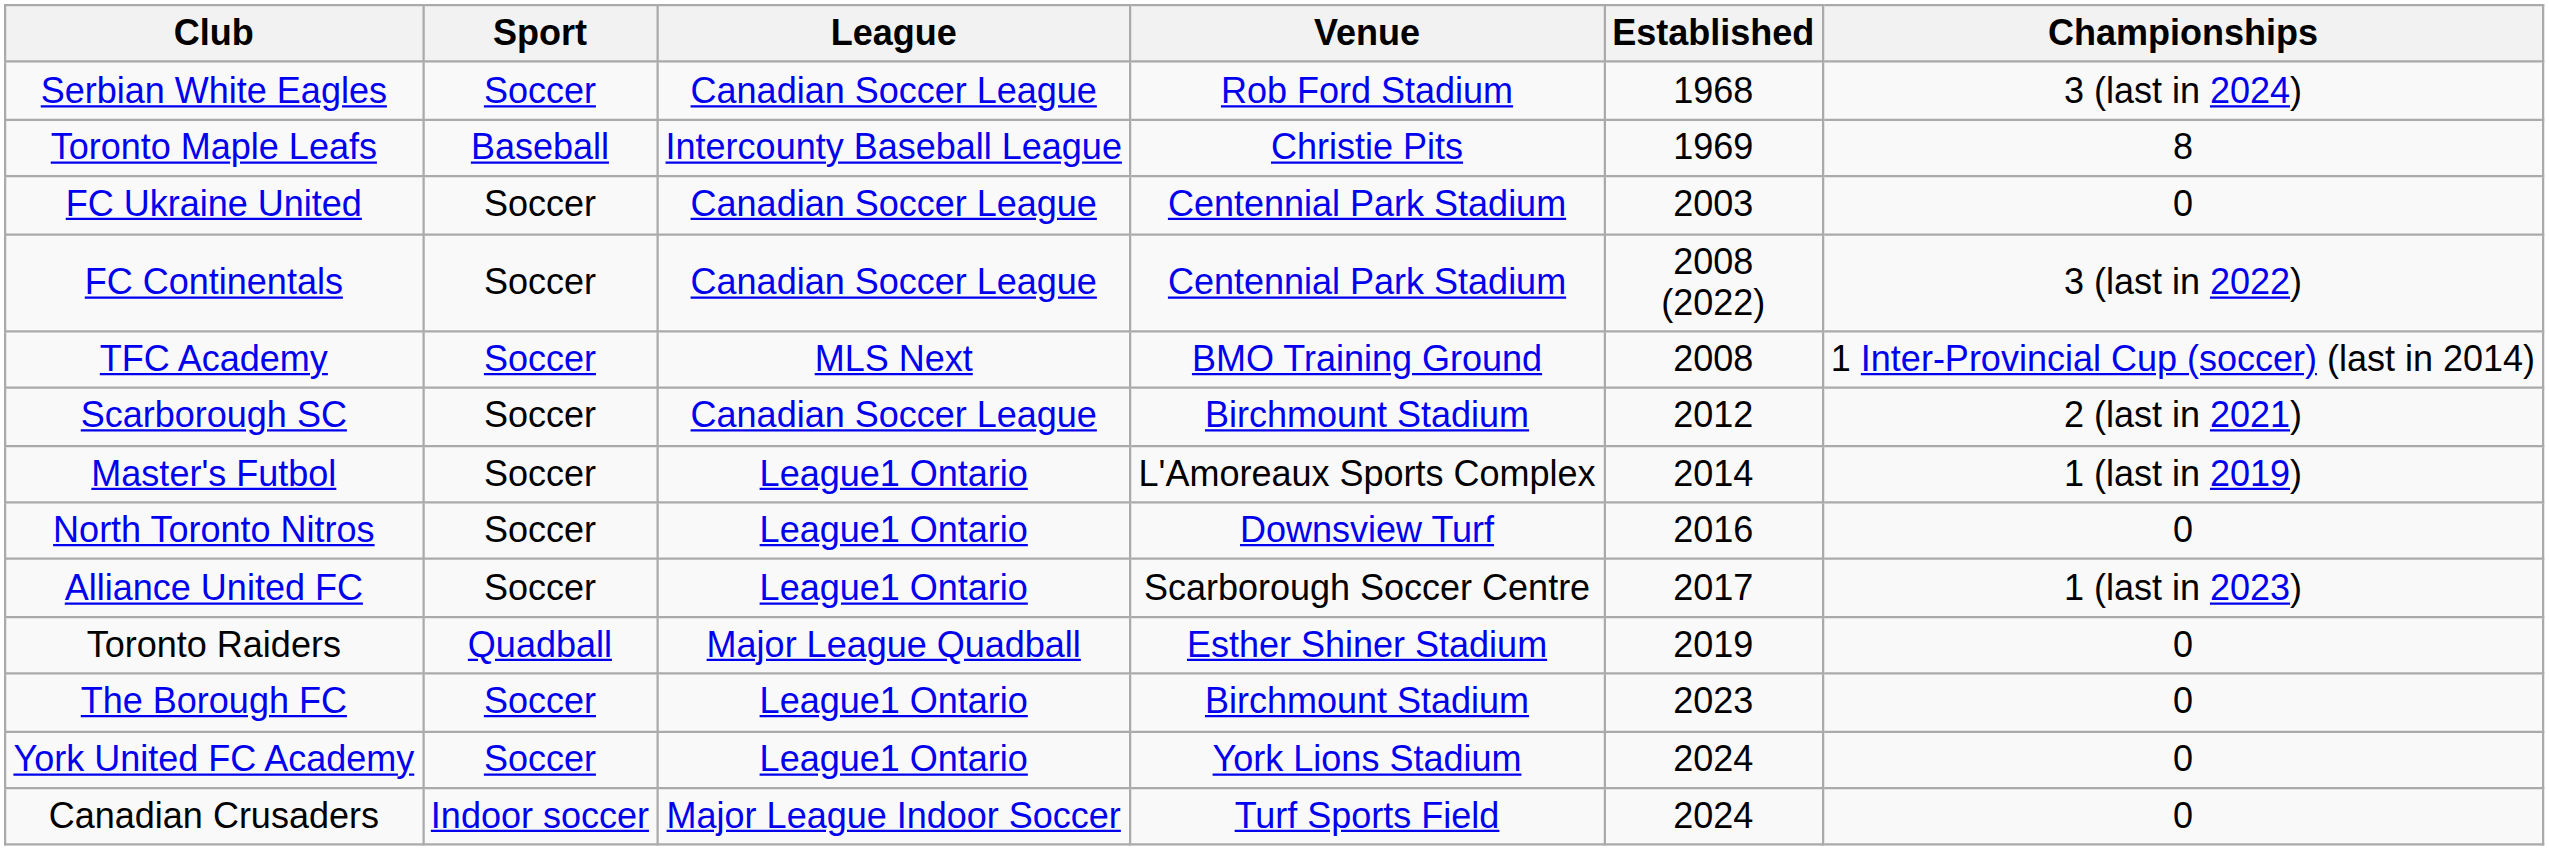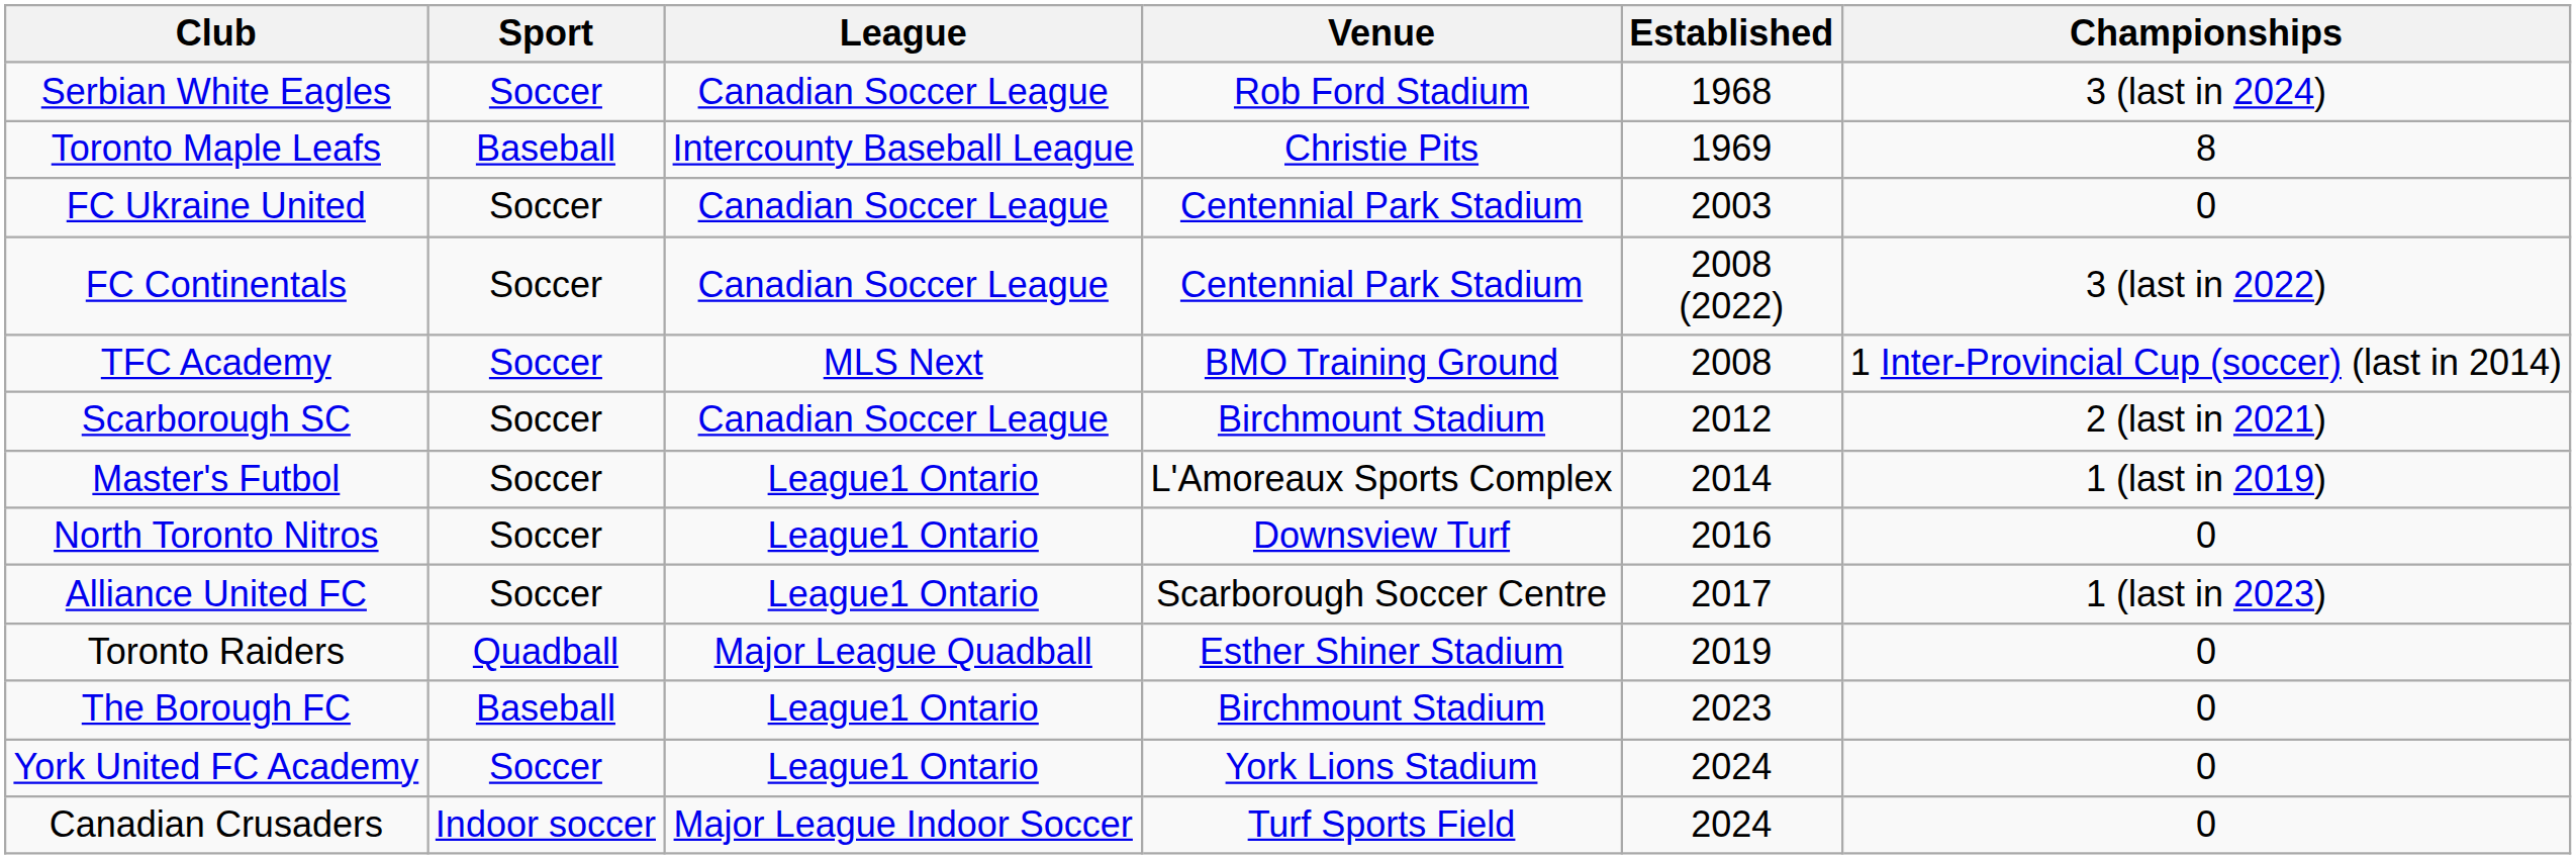The Borough FC | Sport: Soccer -> Baseball
